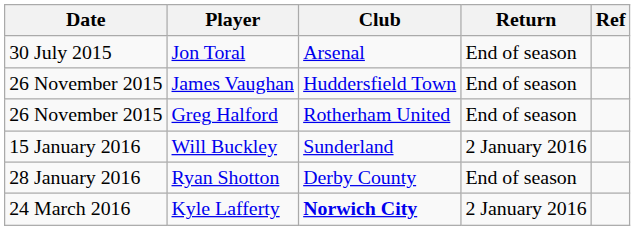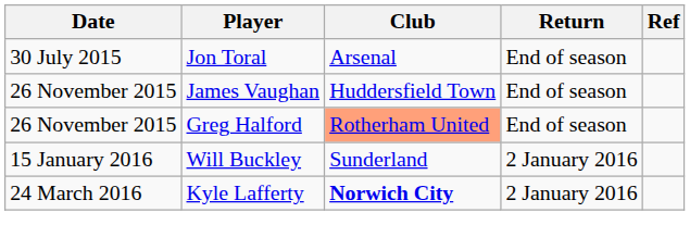Greg Halford | Club: no background -> lightsalmon background
- row: 28 January 2016 | Ryan Shotton | Derby County | End of season
